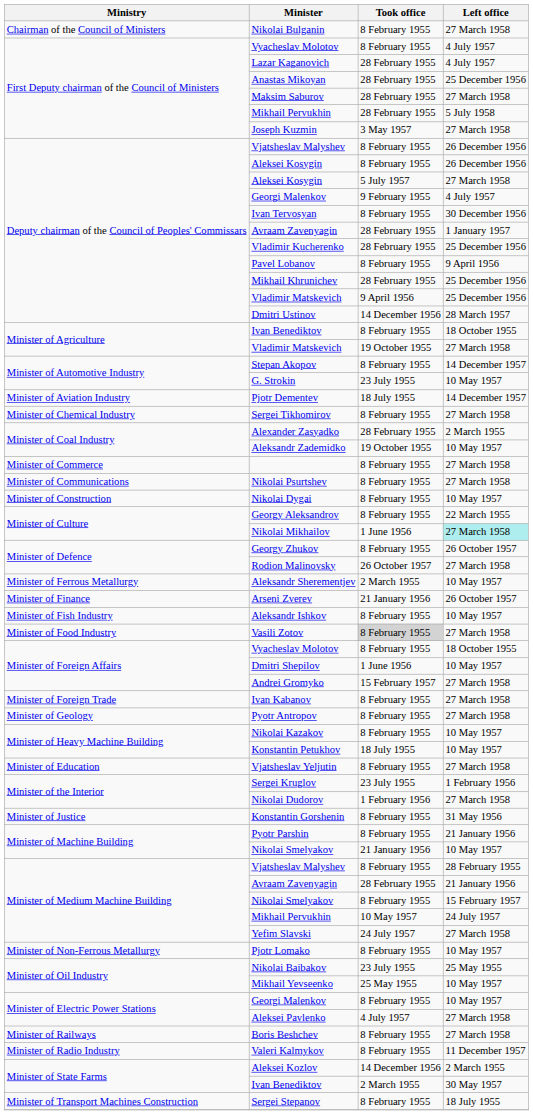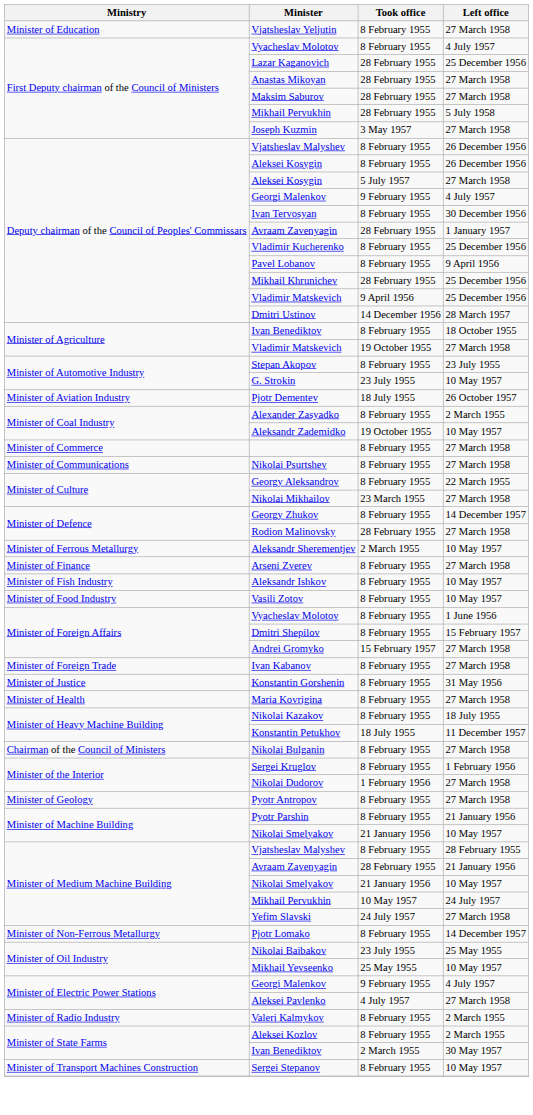rows swapped: Nikolai Bulganin <-> Vjatsheslav Yeljutin
Lazar Kaganovich | Left office: 4 July 1957 -> 25 December 1956
Anastas Mikoyan | Left office: 25 December 1956 -> 27 March 1958
Vladimir Kucherenko | Took office: 28 February 1955 -> 8 February 1955
Stepan Akopov | Left office: 14 December 1957 -> 23 July 1955
Pjotr Dementev | Left office: 14 December 1957 -> 26 October 1957
- row: Minister of Chemical Industry | Sergei Tikhomirov | 8 February 1955 | 27 March 1958
Alexander Zasyadko | Took office: 28 February 1955 -> 8 February 1955
- row: Minister of Construction | Nikolai Dygai | 8 February 1955 | 10 May 1957
Nikolai Mikhailov | Took office: 1 June 1956 -> 23 March 1955
Nikolai Mikhailov | Left office: paleturquoise background -> no background
Georgy Zhukov | Left office: 26 October 1957 -> 14 December 1957
Rodion Malinovsky | Took office: 26 October 1957 -> 28 February 1955
Arseni Zverev | Took office: 21 January 1956 -> 8 February 1955
Arseni Zverev | Left office: 26 October 1957 -> 27 March 1958
Vasili Zotov | Took office: lightgrey background -> no background
Vasili Zotov | Left office: 27 March 1958 -> 10 May 1957
Minister of Foreign Affairs / Vyacheslav Molotov | Left office: 18 October 1955 -> 1 June 1956
Dmitri Shepilov | Took office: 1 June 1956 -> 8 February 1955
Dmitri Shepilov | Left office: 10 May 1957 -> 15 February 1957
rows swapped: Pyotr Antropov <-> Konstantin Gorshenin
+ row: Minister of Health | Maria Kovrigina | 8 February 1955 | 27 March 1958
Nikolai Kazakov | Left office: 10 May 1957 -> 18 July 1955
Konstantin Petukhov | Left office: 10 May 1957 -> 11 December 1957
Sergei Kruglov | Took office: 23 July 1955 -> 8 February 1955
Minister of Medium Machine Building / Nikolai Smelyakov | Took office: 8 February 1955 -> 21 January 1956
Minister of Medium Machine Building / Nikolai Smelyakov | Left office: 15 February 1957 -> 10 May 1957
Pjotr Lomako | Left office: 10 May 1957 -> 14 December 1957
Minister of Electric Power Stations / Georgi Malenkov | Took office: 8 February 1955 -> 9 February 1955
Minister of Electric Power Stations / Georgi Malenkov | Left office: 10 May 1957 -> 4 July 1957
- row: Minister of Railways | Boris Beshchev | 8 February 1955 | 27 March 1958
Valeri Kalmykov | Left office: 11 December 1957 -> 2 March 1955
Aleksei Kozlov | Took office: 14 December 1956 -> 8 February 1955
Sergei Stepanov | Left office: 18 July 1955 -> 10 May 1957
